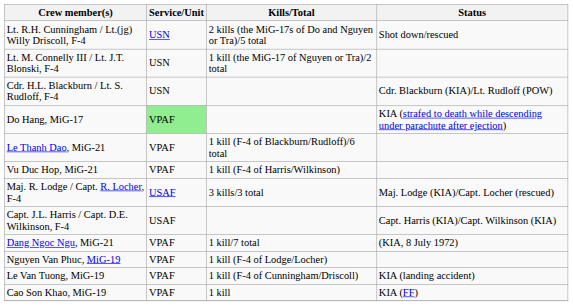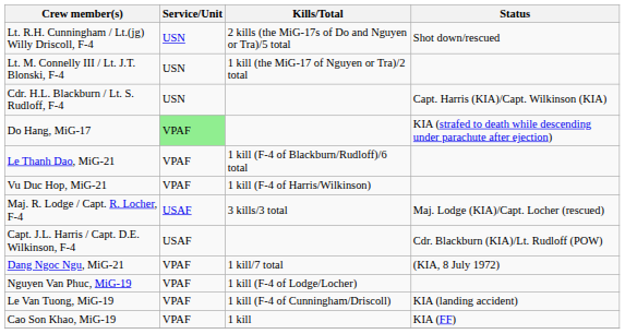Cdr. H.L. Blackburn / Lt. S. Rudloff, F-4 | Status: Cdr. Blackburn (KIA)/Lt. Rudloff (POW) -> Capt. Harris (KIA)/Capt. Wilkinson (KIA)
Capt. J.L. Harris / Capt. D.E. Wilkinson, F-4 | Status: Capt. Harris (KIA)/Capt. Wilkinson (KIA) -> Cdr. Blackburn (KIA)/Lt. Rudloff (POW)
